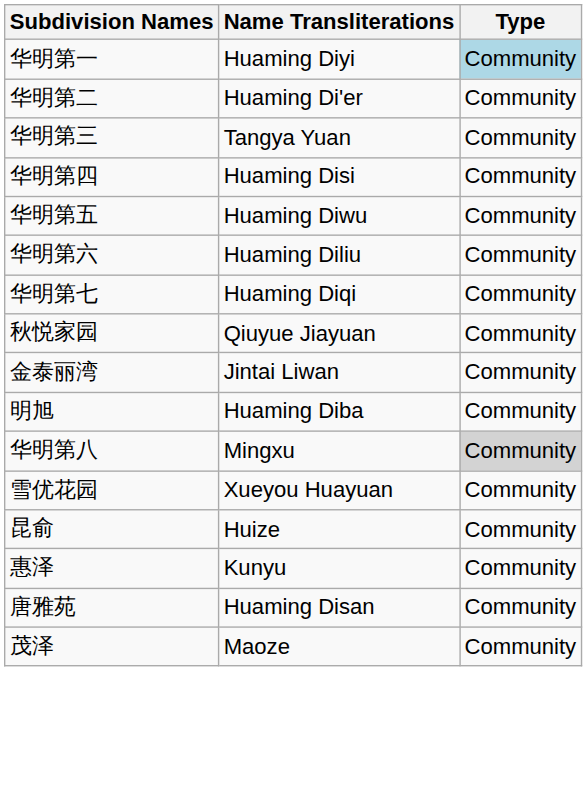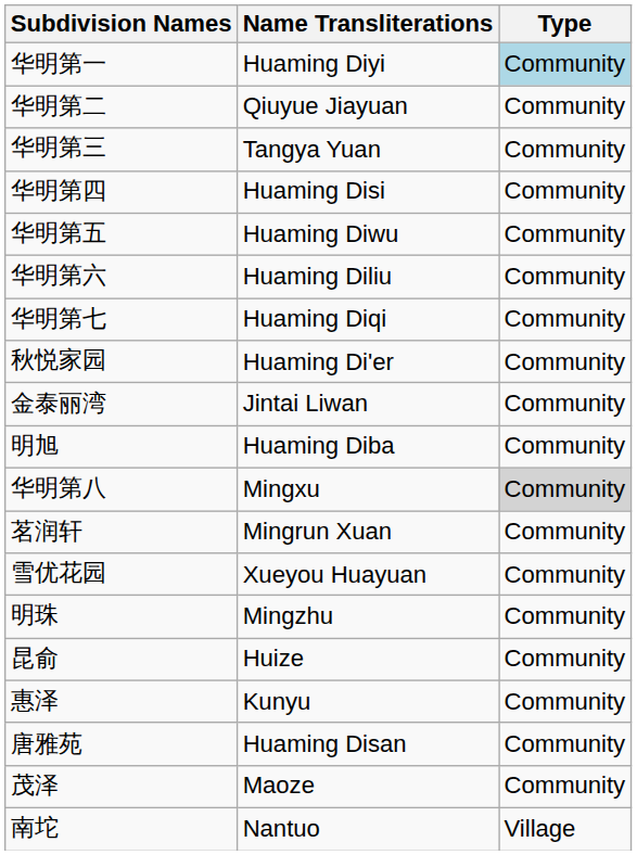华明第二 | Name Transliterations: Huaming Di'er -> Qiuyue Jiayuan
秋悦家园 | Name Transliterations: Qiuyue Jiayuan -> Huaming Di'er
+ row: 茗润轩 | Mingrun Xuan | Community
+ row: 明珠 | Mingzhu | Community
+ row: 南坨 | Nantuo | Village
